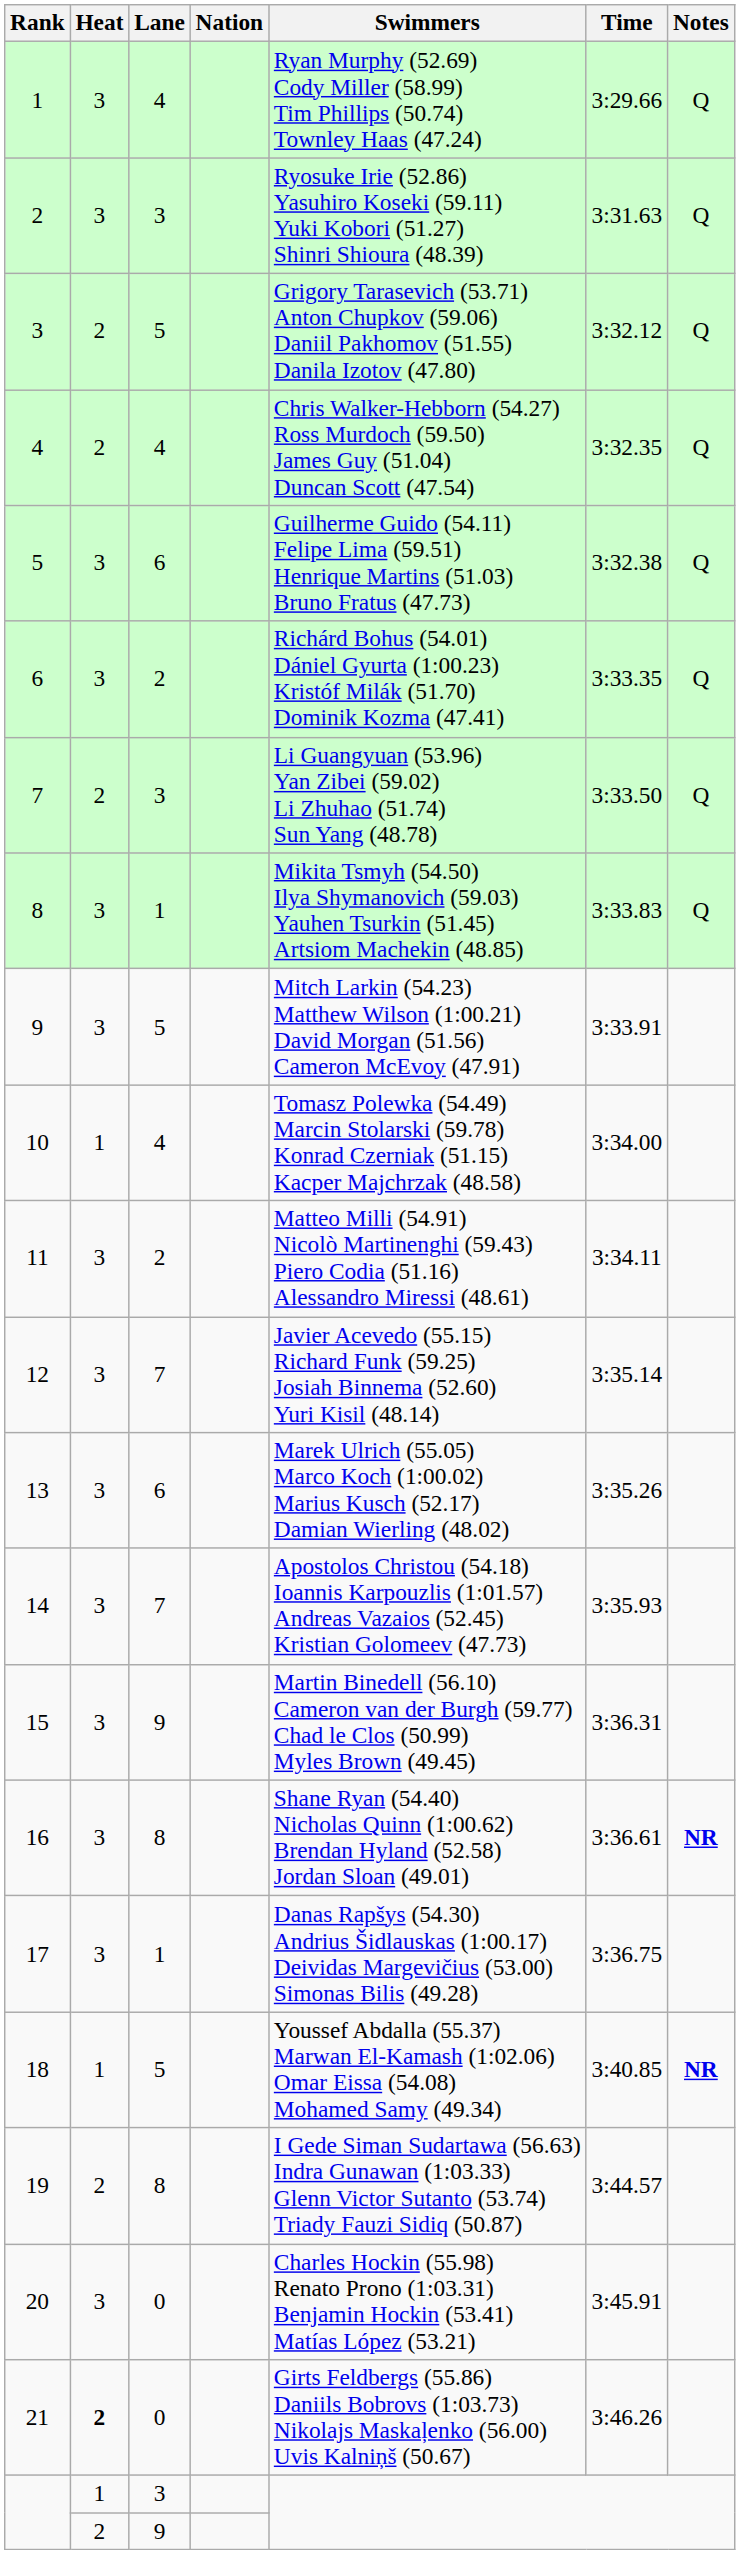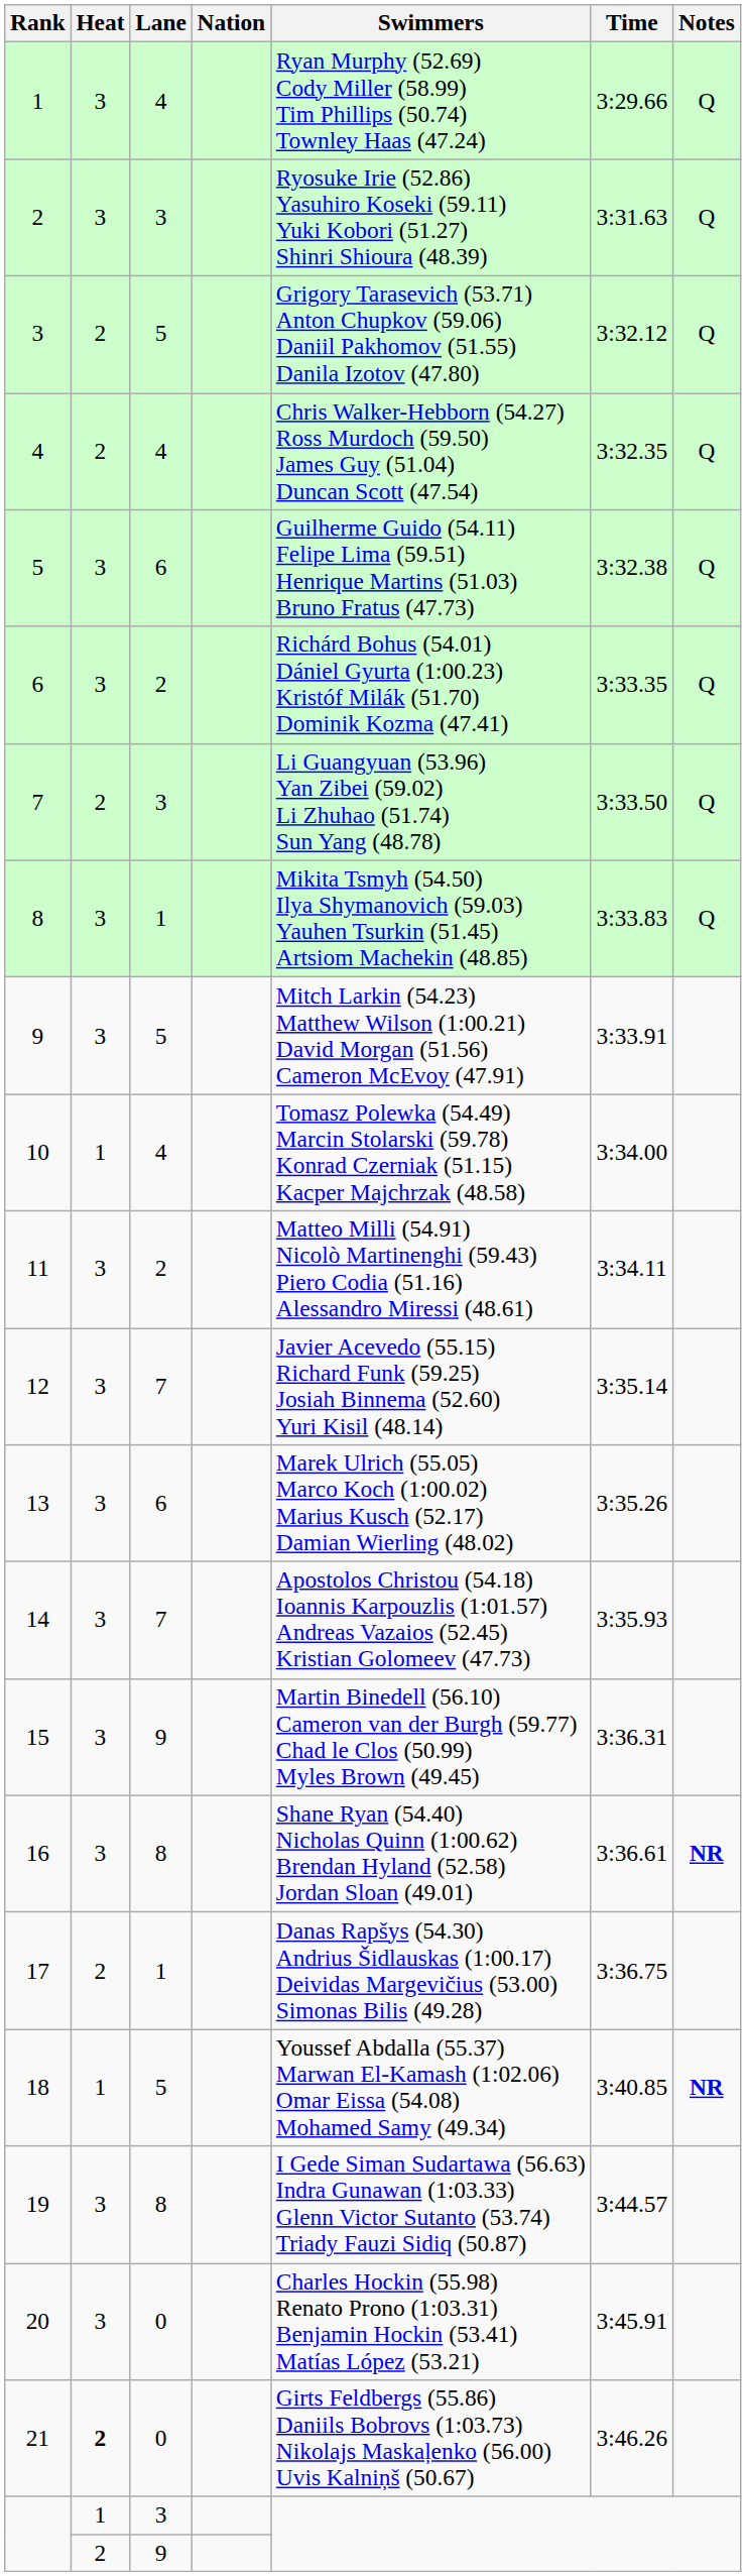17 | Heat: 3 -> 2
19 | Heat: 2 -> 3
